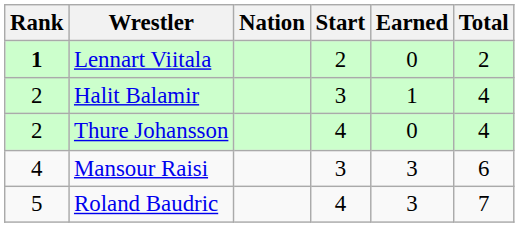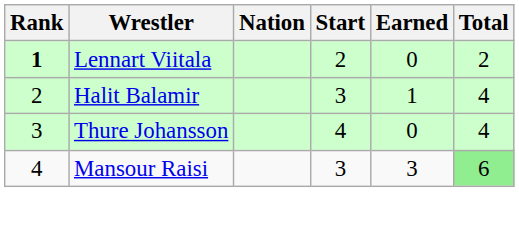Thure Johansson | Rank: 2 -> 3
Mansour Raisi | Total: no background -> lightgreen background
- row: 5 | Roland Baudric | 4 | 3 | 7
